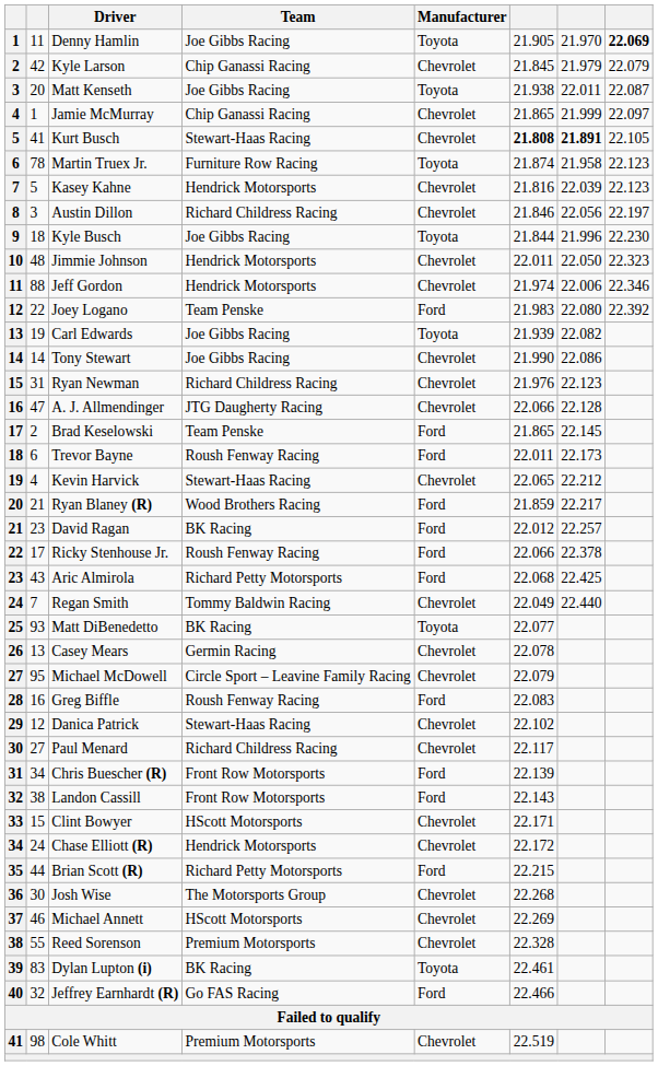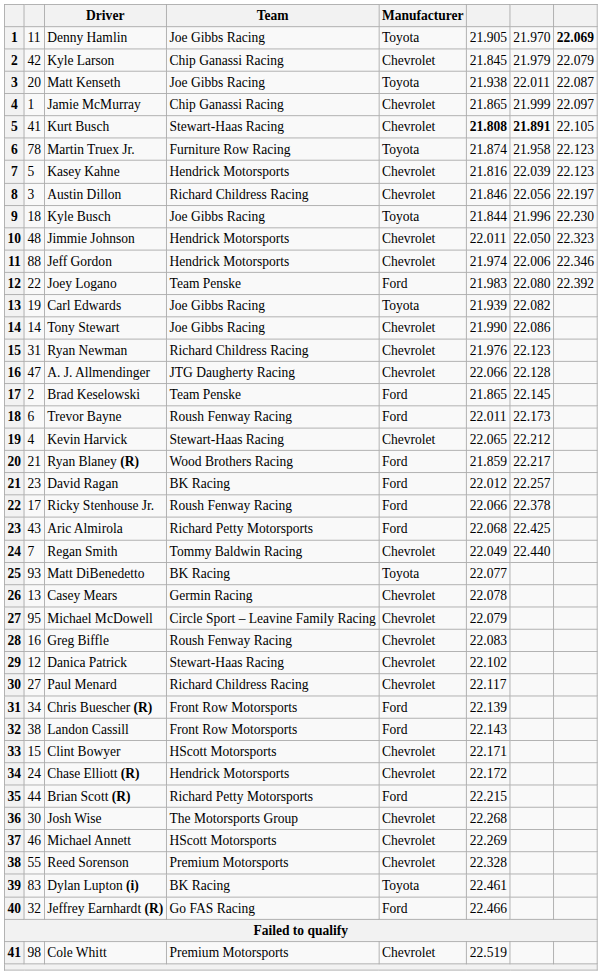Greg Biffle | Manufacturer: Ford -> Chevrolet
